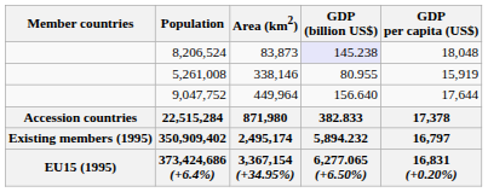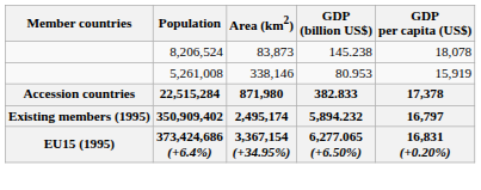8,206,524 | GDP (billion US$): lavender background -> no background
8,206,524 | GDP per capita (US$): 18,048 -> 18,078
5,261,008 | GDP (billion US$): 80.955 -> 80.953
- row: 9,047,752 | 449,964 | 156.640 | 17,644
